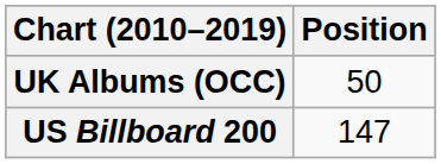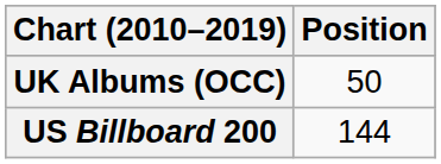US Billboard 200 | Position: 147 -> 144
